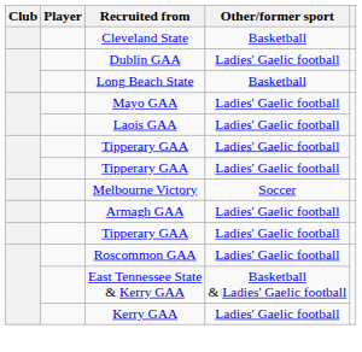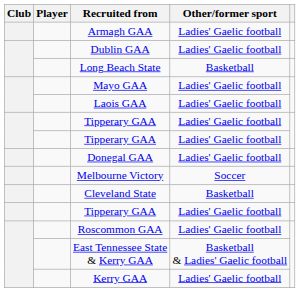rows swapped: Cleveland State <-> Armagh GAA
+ row: Donegal GAA | Ladies' Gaelic football
